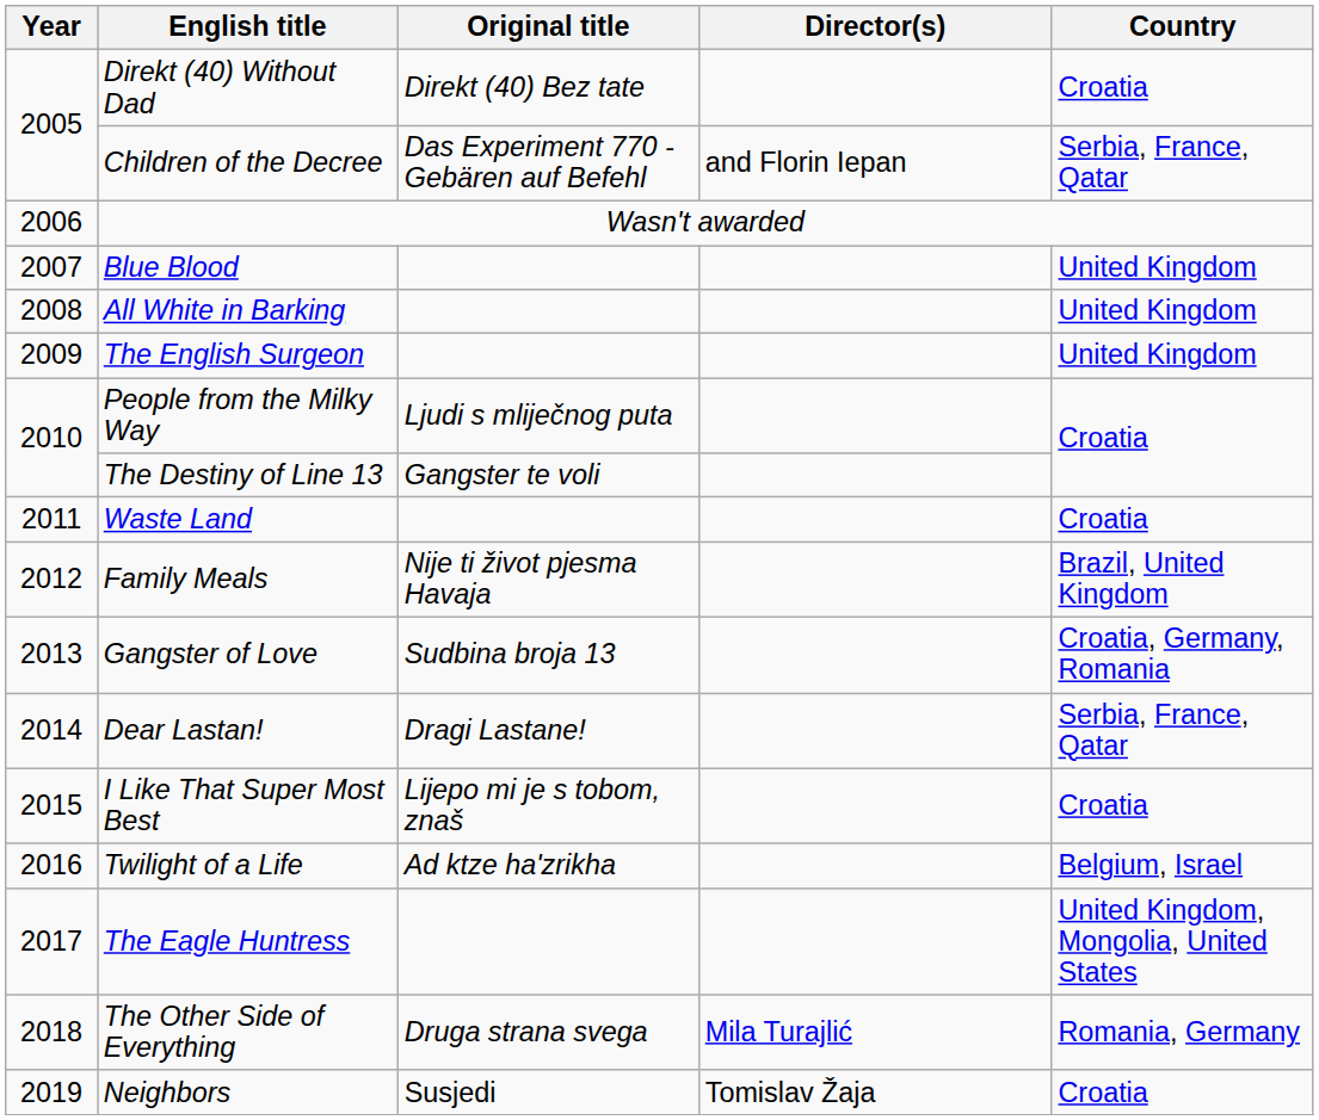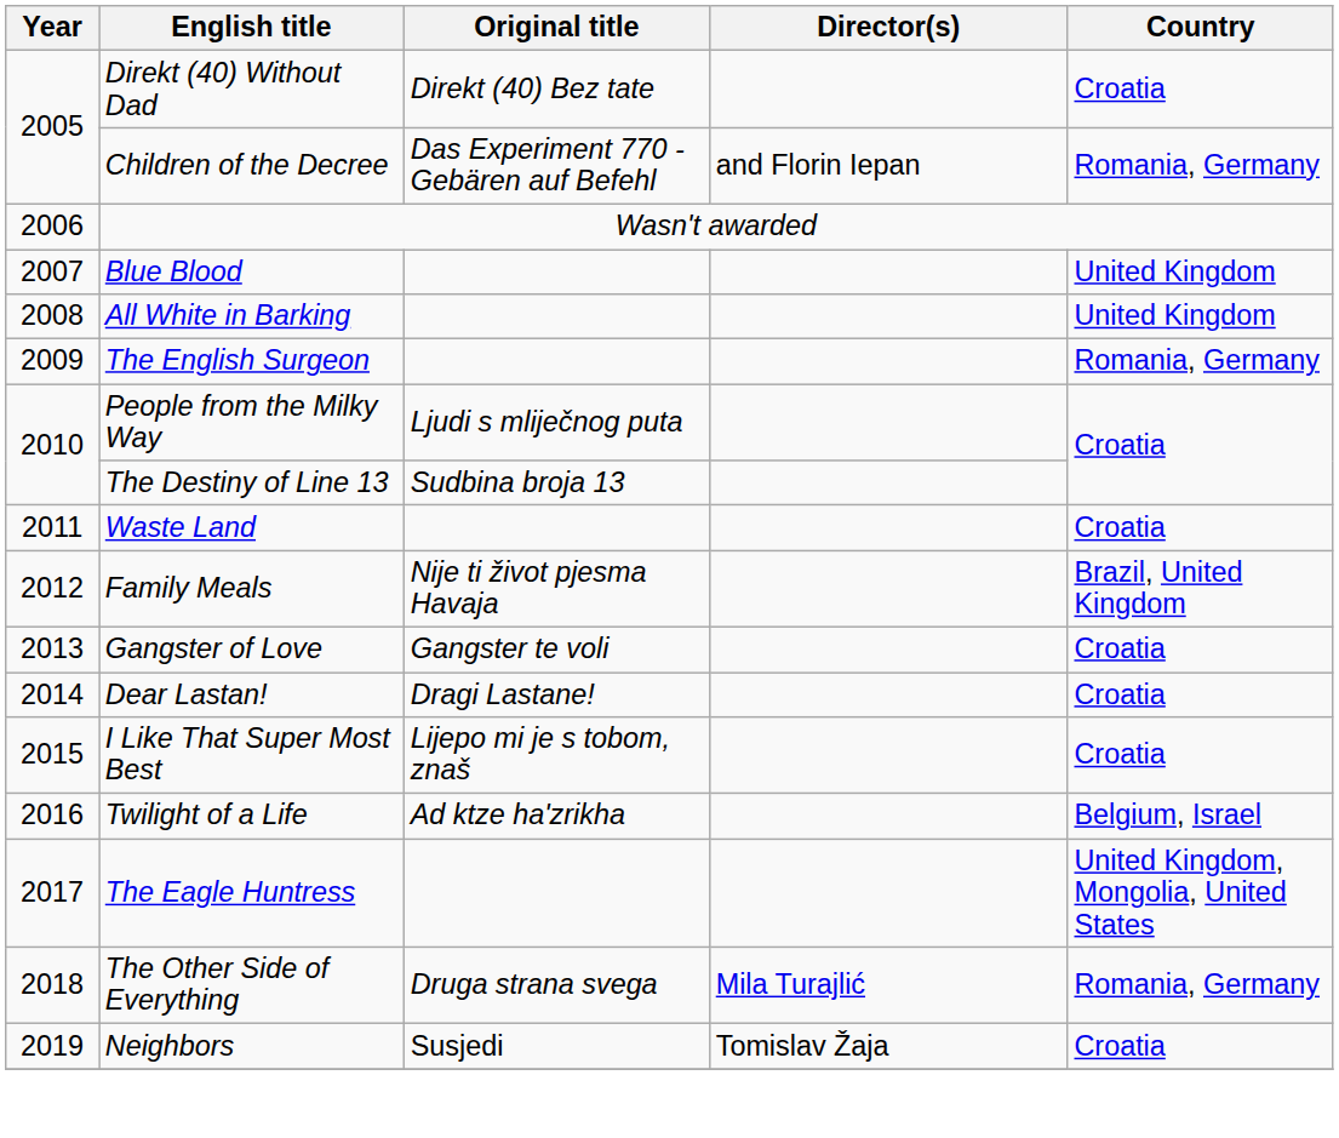Children of the Decree | Country: Serbia, France, Qatar -> Romania, Germany
The English Surgeon | Country: United Kingdom -> Romania, Germany
The Destiny of Line 13 | Original title: Gangster te voli -> Sudbina broja 13
Gangster of Love | Original title: Sudbina broja 13 -> Gangster te voli
Gangster of Love | Country: Croatia, Germany, Romania -> Croatia
Dear Lastan! | Country: Serbia, France, Qatar -> Croatia
